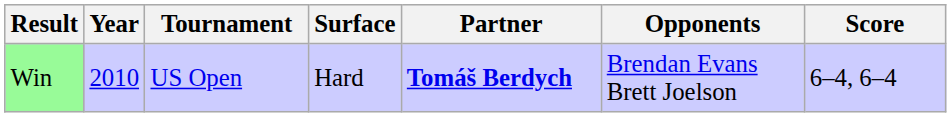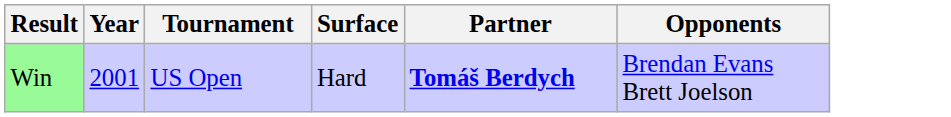- column: Score | 6–4, 6–4
Win | Year: 2010 -> 2001
